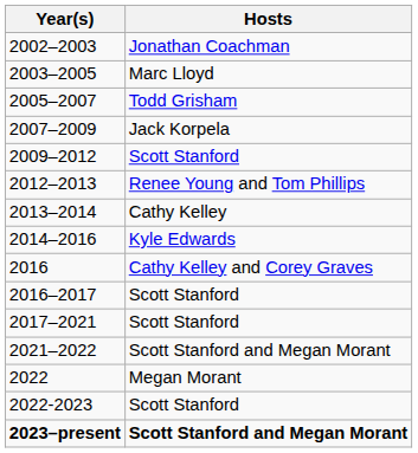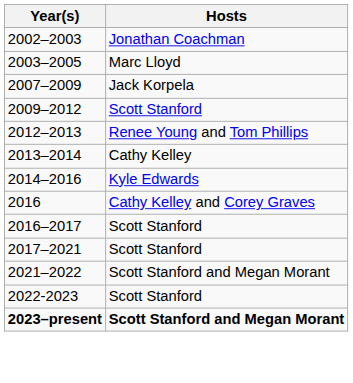- row: 2005–2007 | Todd Grisham
- row: 2022 | Megan Morant
